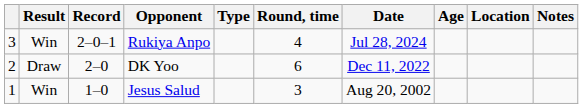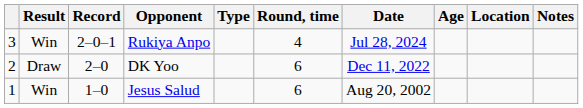Jesus Salud | Round, time: 3 -> 6
